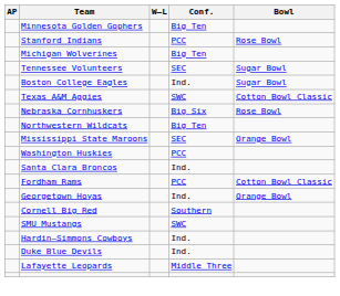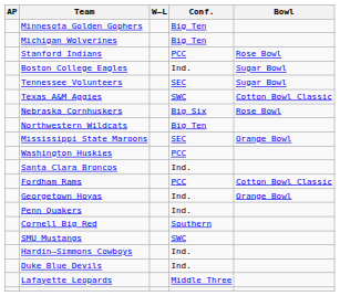rows swapped: Stanford Indians <-> Michigan Wolverines
rows swapped: Tennessee Volunteers <-> Boston College Eagles
+ row: Penn Quakers | Ind.
